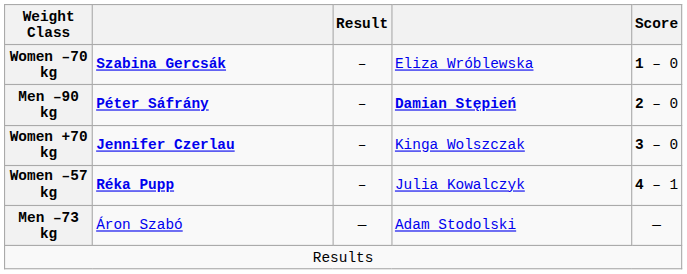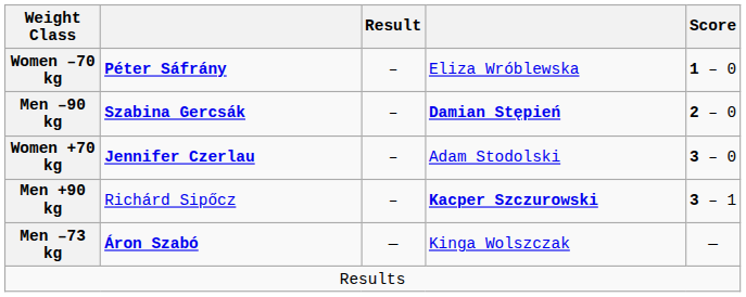Women –70 kg | column 2: Szabina Gercsák -> Péter Sáfrány
Men –90 kg | column 2: Péter Sáfrány -> Szabina Gercsák
Women +70 kg | column 4: Kinga Wolszczak -> Adam Stodolski
+ row: Men +90 kg | Richárd Sipőcz | – | Kacper Szczurowski | 3 – 1
- row: Women –57 kg | Réka Pupp | – | Julia Kowalczyk | 4 – 1
Men –73 kg | column 2: normal -> bold
Men –73 kg | column 4: Adam Stodolski -> Kinga Wolszczak
